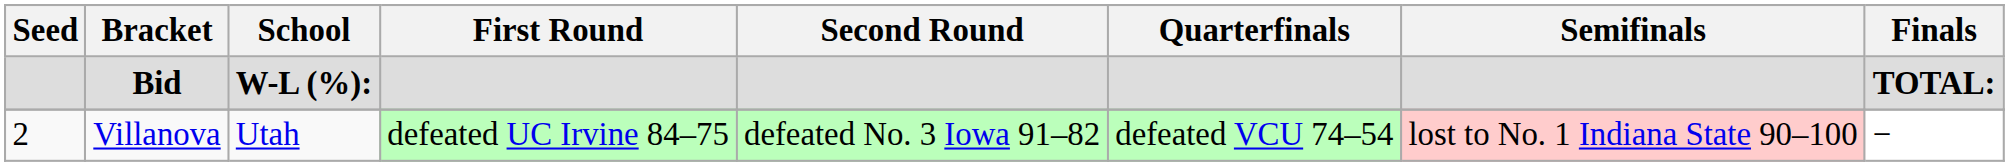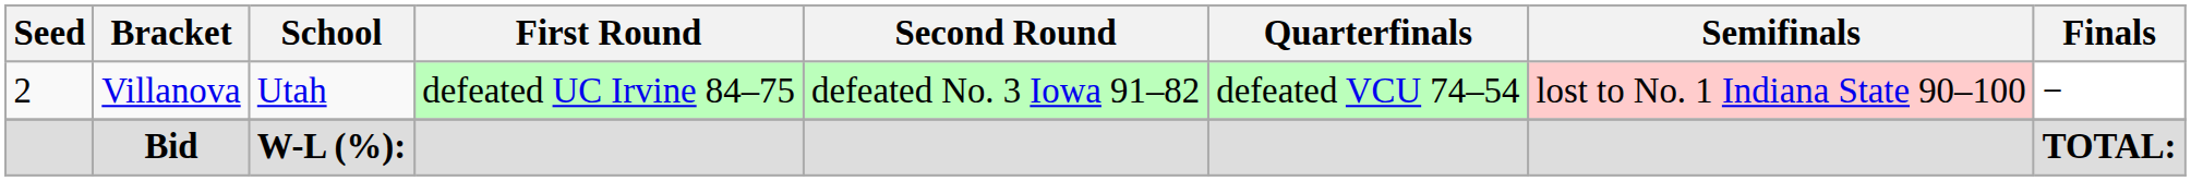rows swapped: Villanova <-> Bid
